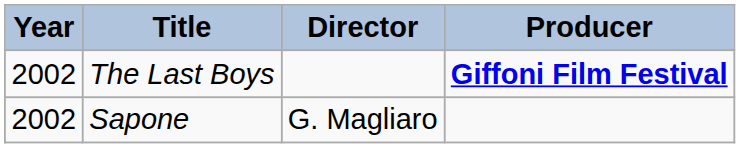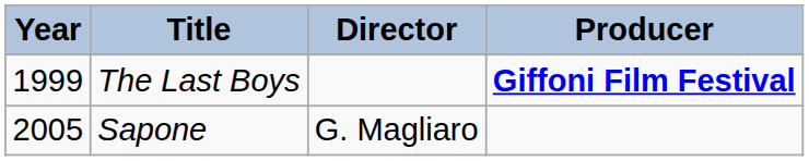The Last Boys | Year: 2002 -> 1999
Sapone | Year: 2002 -> 2005
